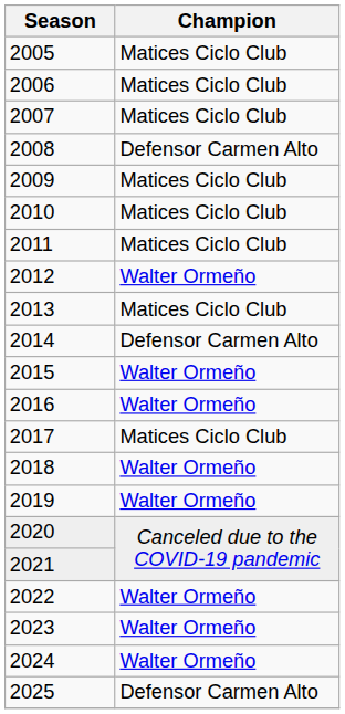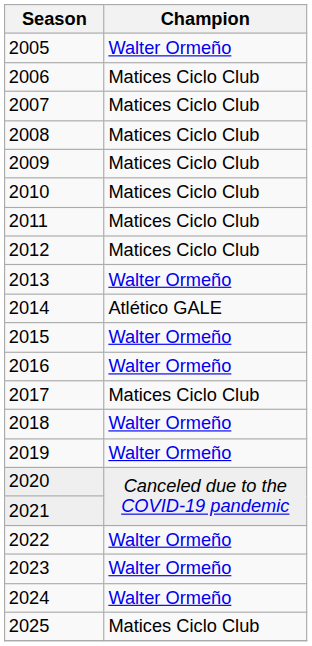2005 | Champion: Matices Ciclo Club -> Walter Ormeño
2008 | Champion: Defensor Carmen Alto -> Matices Ciclo Club
2012 | Champion: Walter Ormeño -> Matices Ciclo Club
2013 | Champion: Matices Ciclo Club -> Walter Ormeño
2014 | Champion: Defensor Carmen Alto -> Atlético GALE
2025 | Champion: Defensor Carmen Alto -> Matices Ciclo Club
